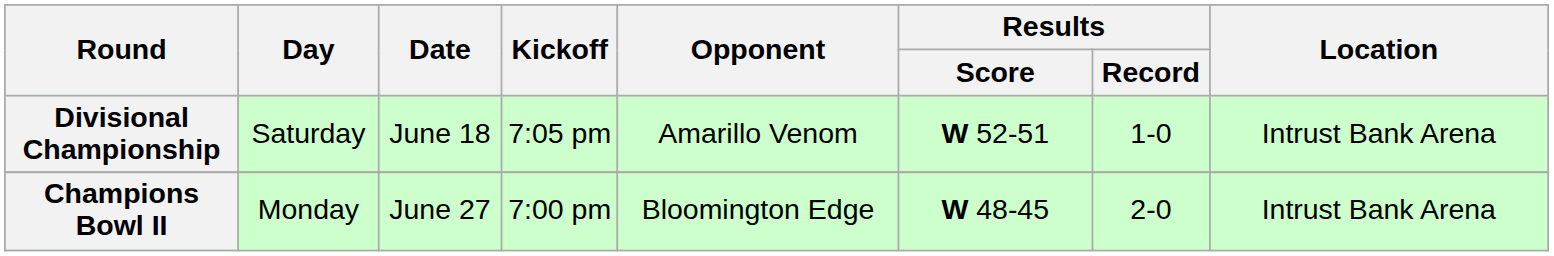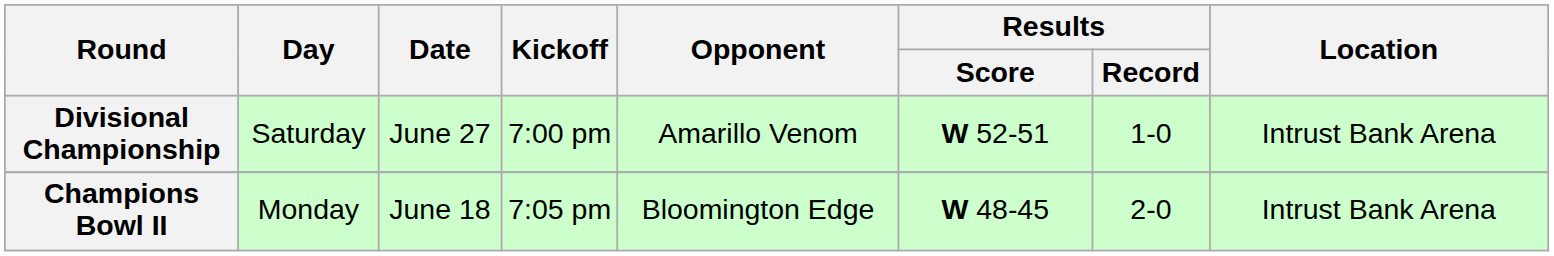Divisional Championship | Date: June 18 -> June 27
Divisional Championship | Kickoff: 7:05 pm -> 7:00 pm
Champions Bowl II | Date: June 27 -> June 18
Champions Bowl II | Kickoff: 7:00 pm -> 7:05 pm
